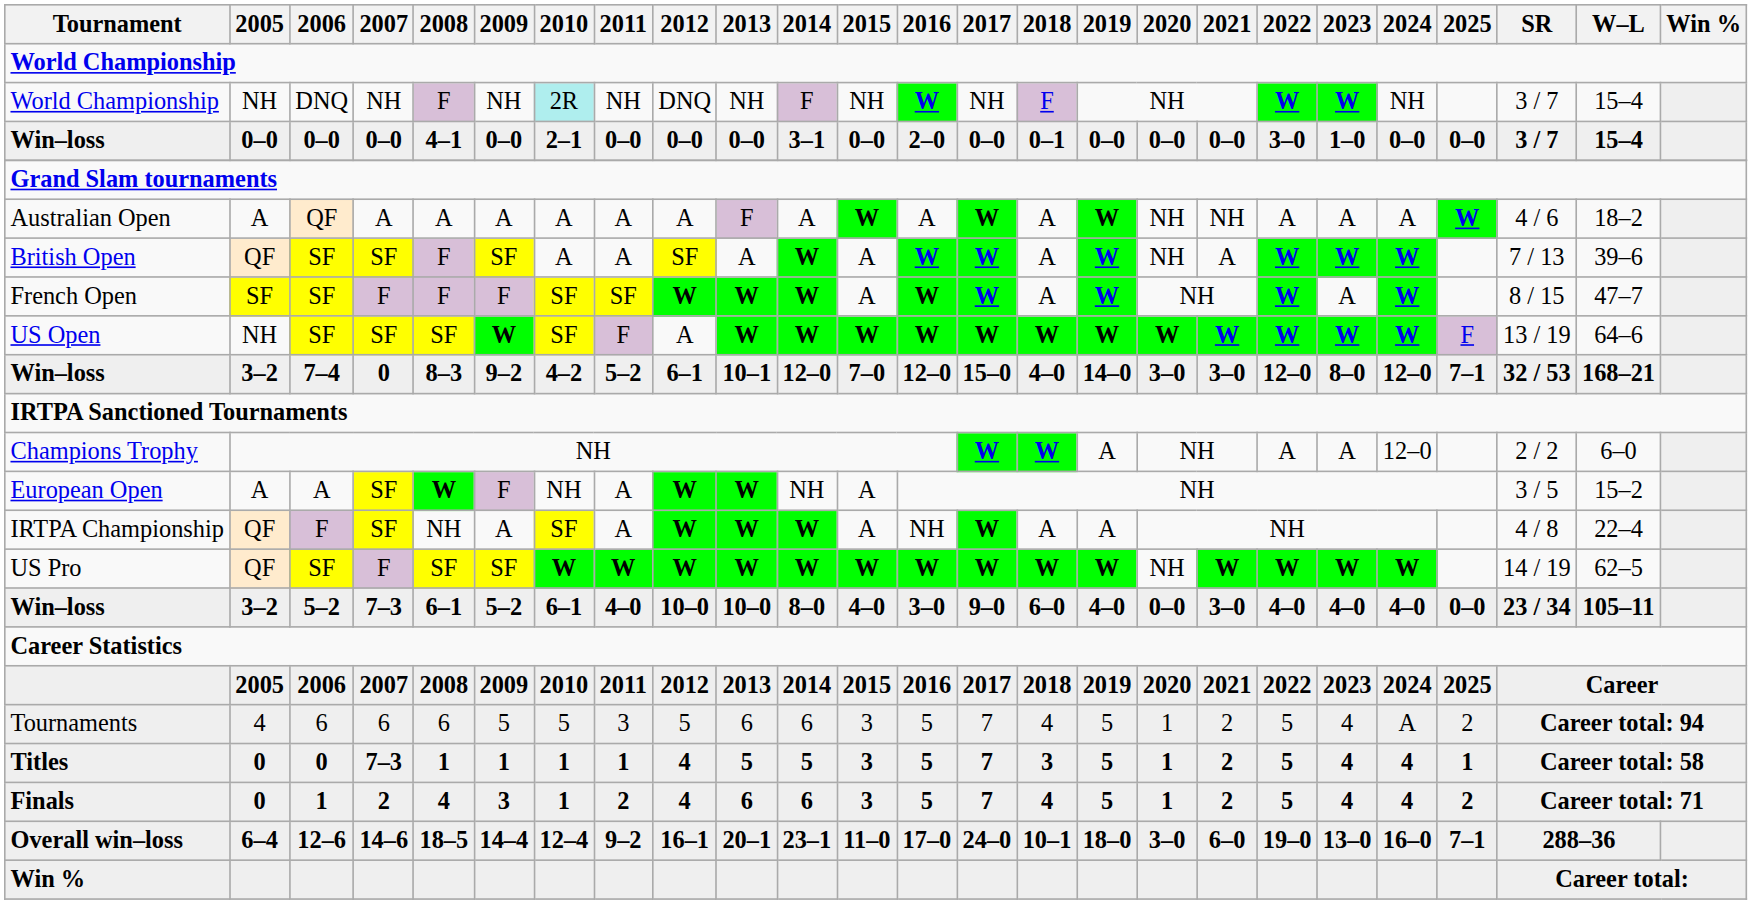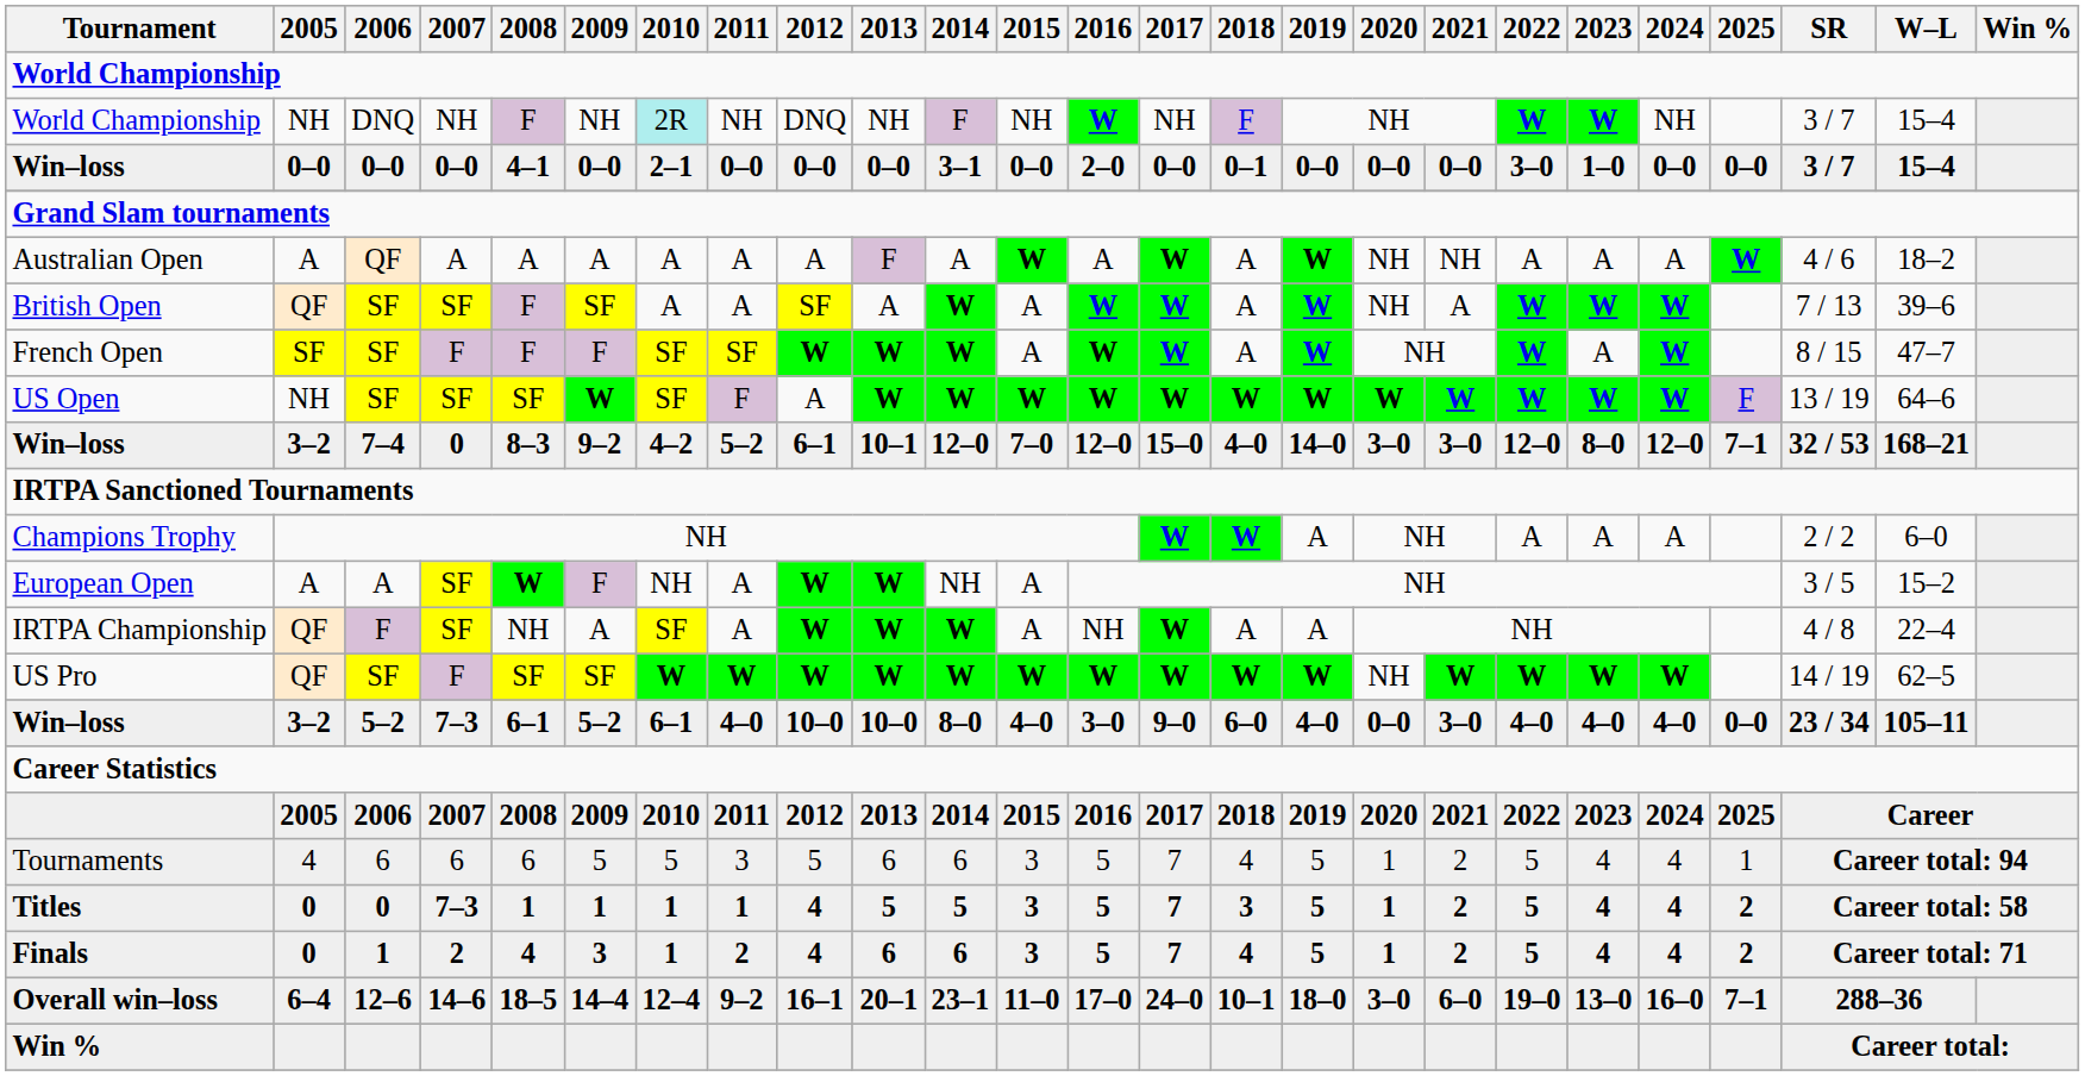Champions Trophy | 2024: 12–0 -> A
Tournaments | 2024: A -> 4
Tournaments | 2025: 2 -> 1
Titles | 2025: 1 -> 2
